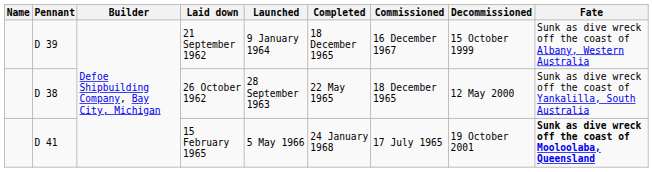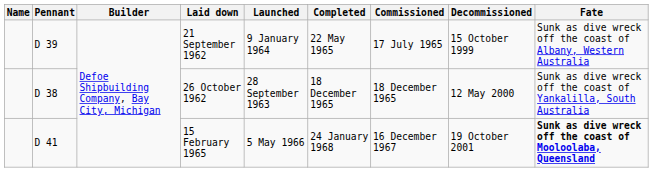21 September 1962 | Completed: 18 December 1965 -> 22 May 1965
21 September 1962 | Commissioned: 16 December 1967 -> 17 July 1965
26 October 1962 | Completed: 22 May 1965 -> 18 December 1965
15 February 1965 | Commissioned: 17 July 1965 -> 16 December 1967
